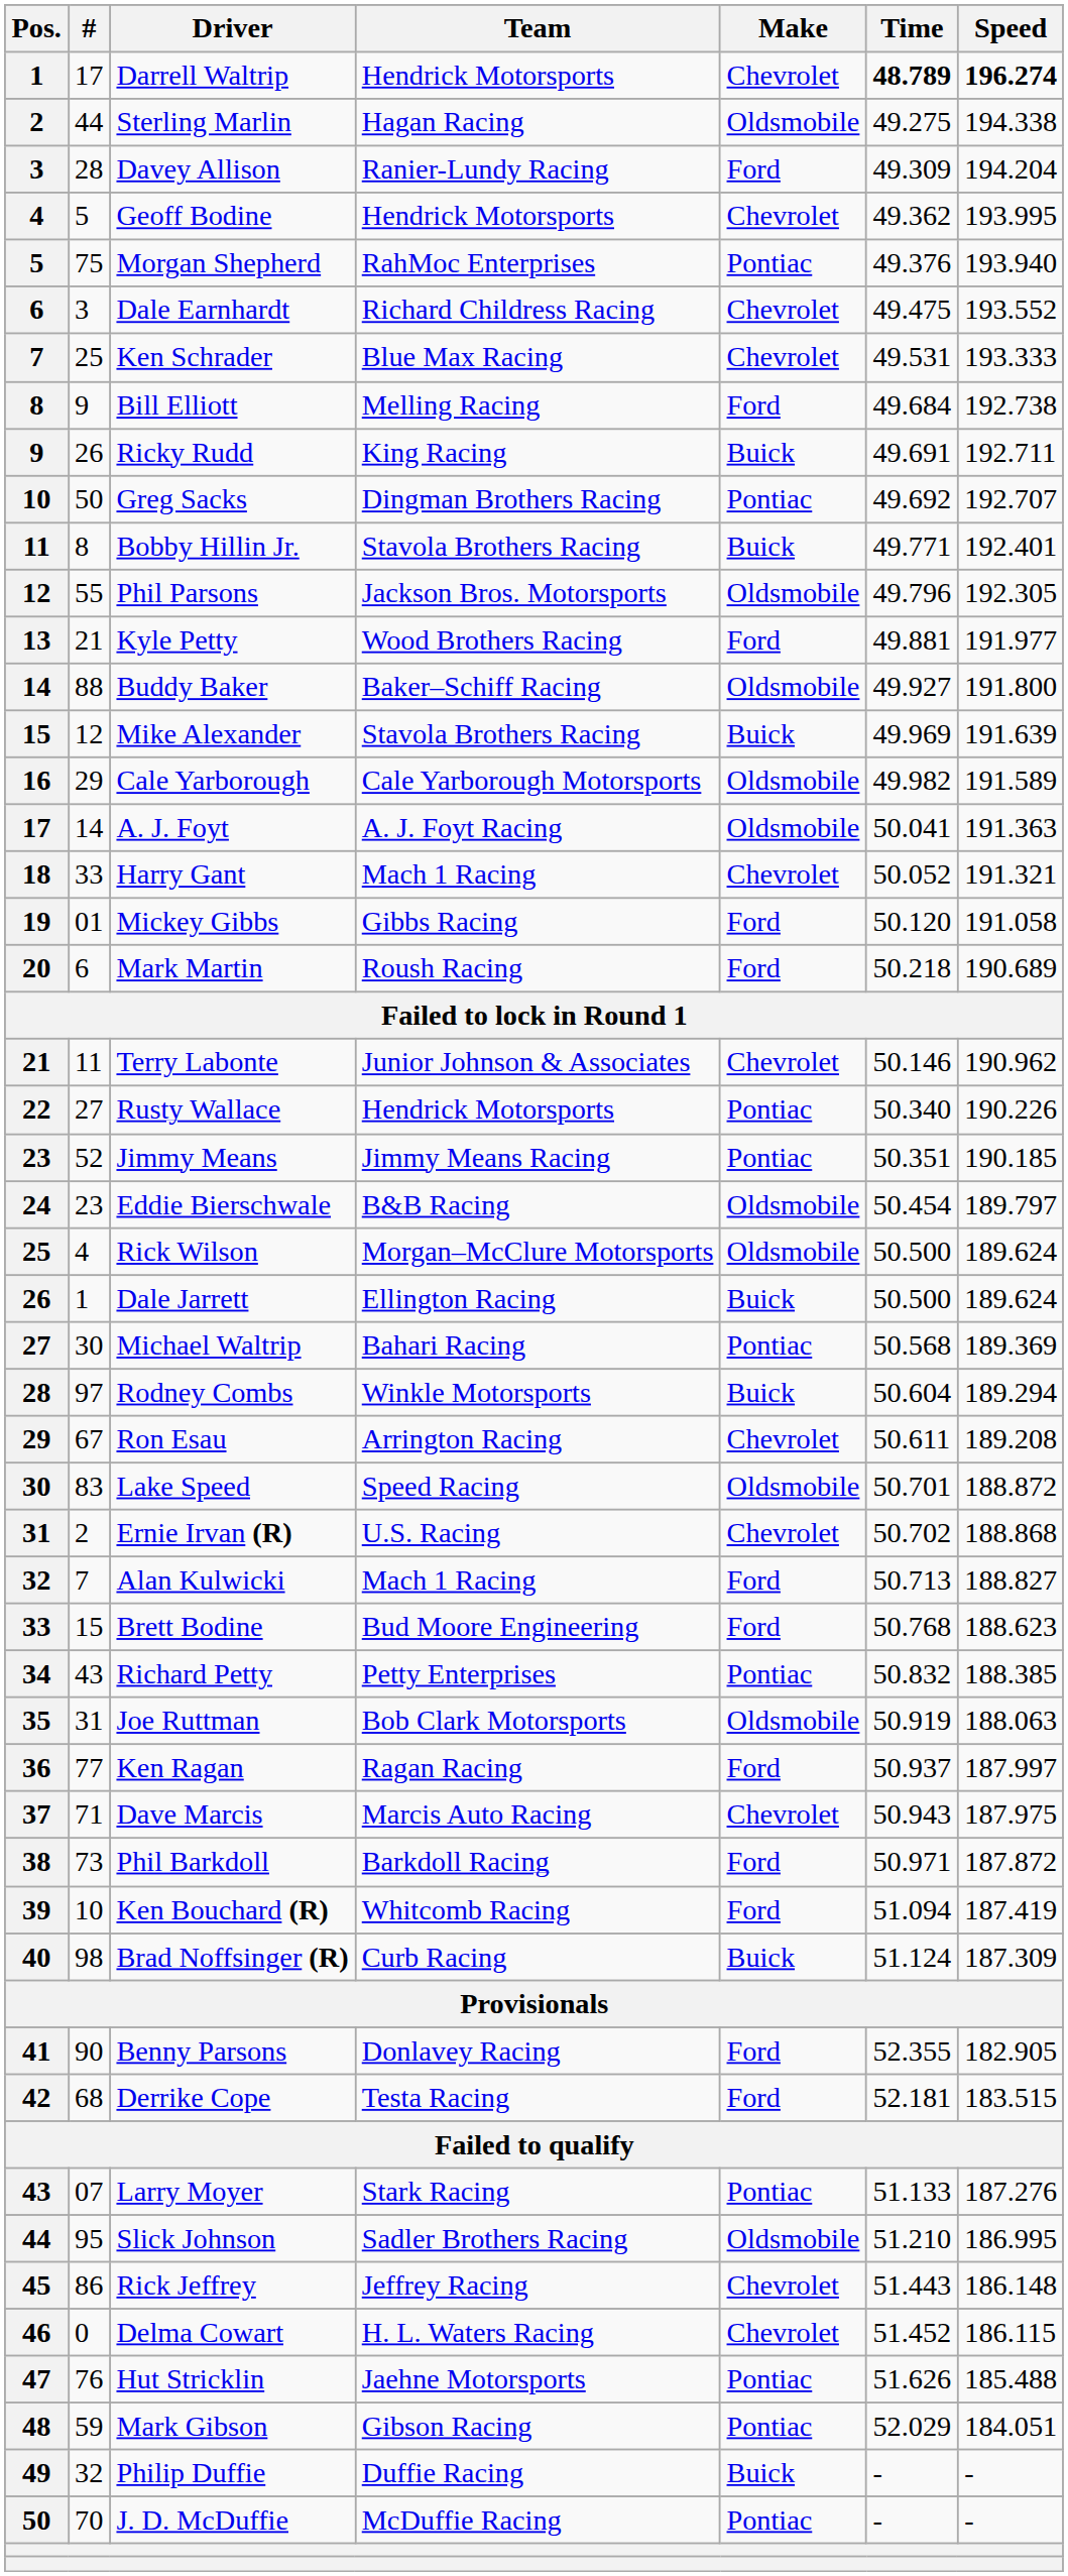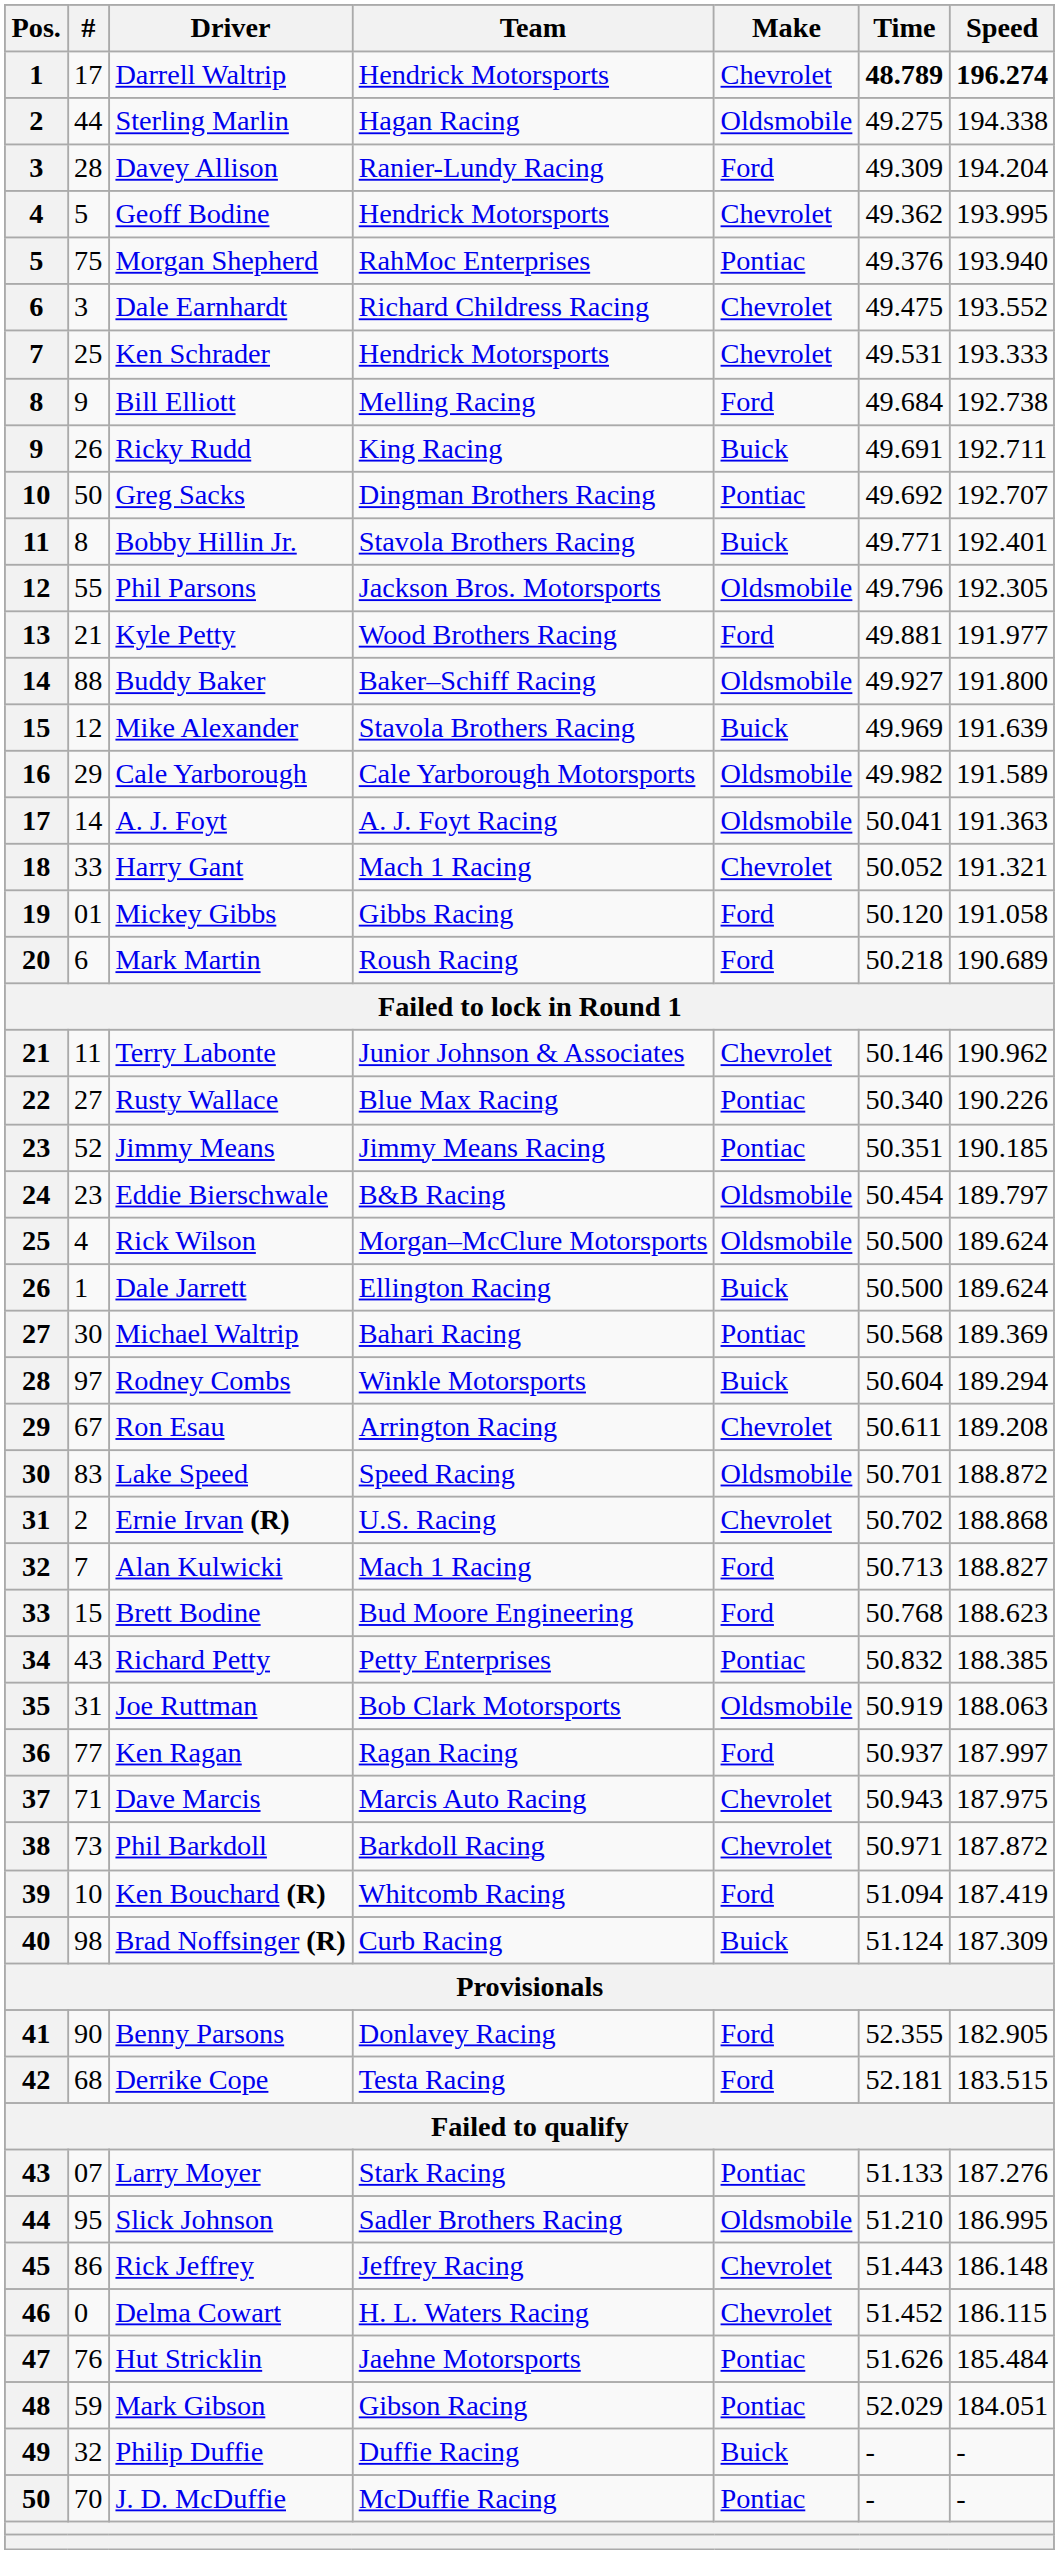Ken Schrader | Team: Blue Max Racing -> Hendrick Motorsports
Rusty Wallace | Team: Hendrick Motorsports -> Blue Max Racing
Phil Barkdoll | Make: Ford -> Chevrolet
Hut Stricklin | Speed: 185.488 -> 185.484
